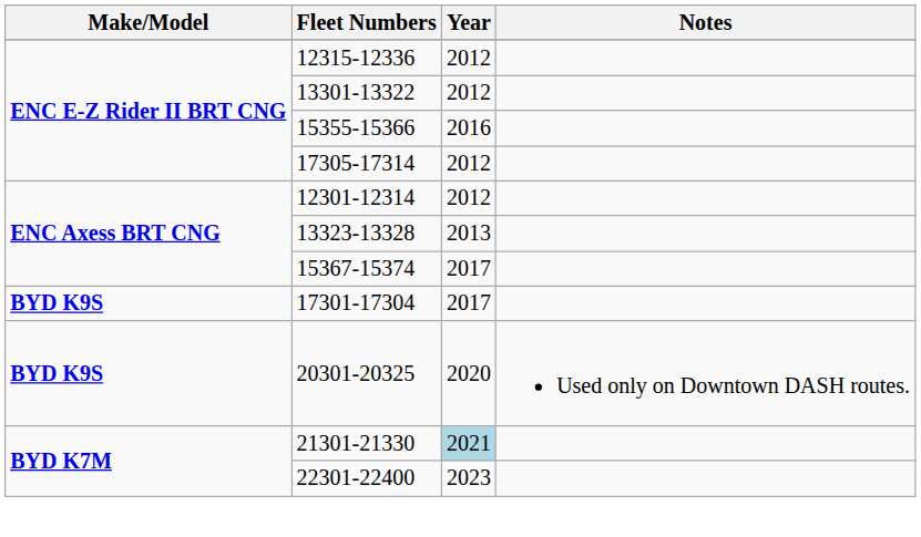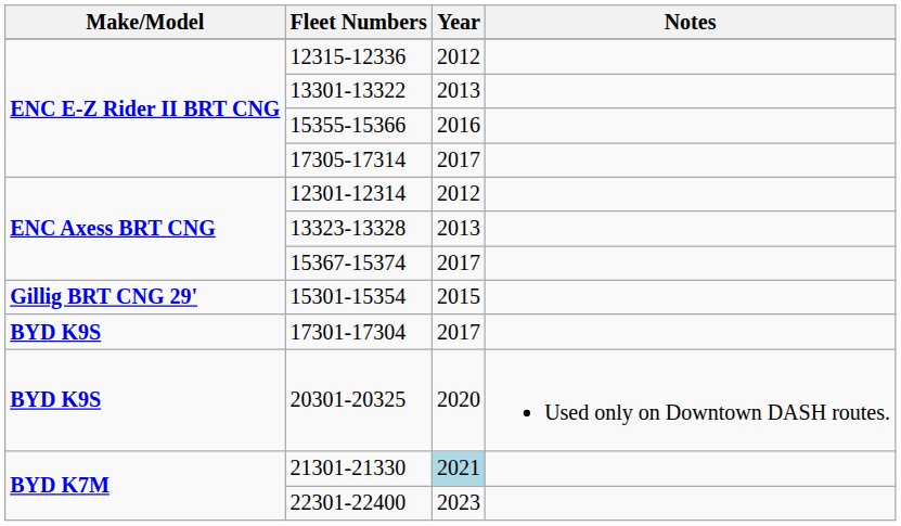13301-13322 | Year: 2012 -> 2013
17305-17314 | Year: 2012 -> 2017
+ row: Gillig BRT CNG 29' | 15301-15354 | 2015
